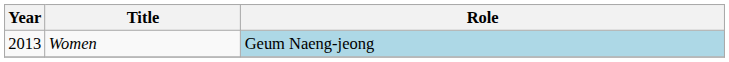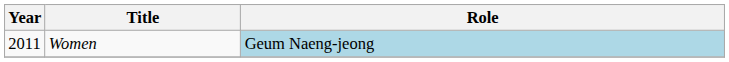Women | Year: 2013 -> 2011
